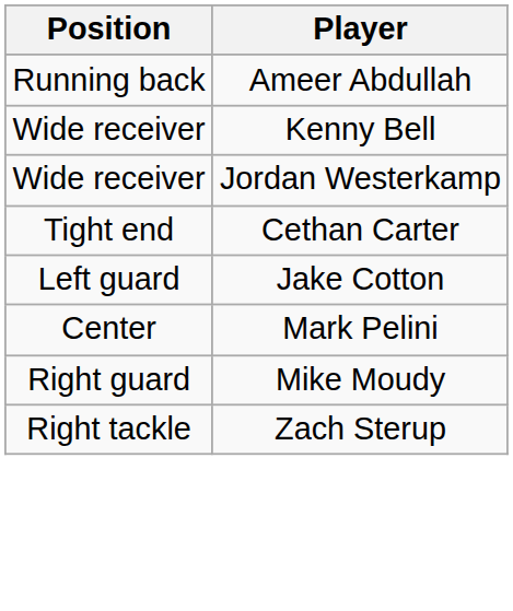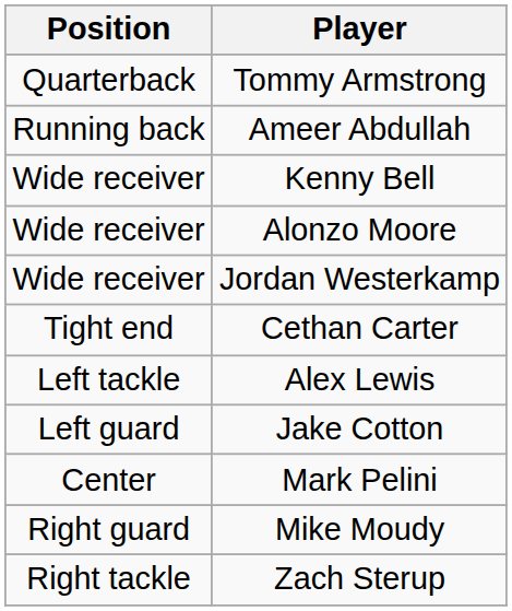+ row: Quarterback | Tommy Armstrong
+ row: Wide receiver | Alonzo Moore
+ row: Left tackle | Alex Lewis
